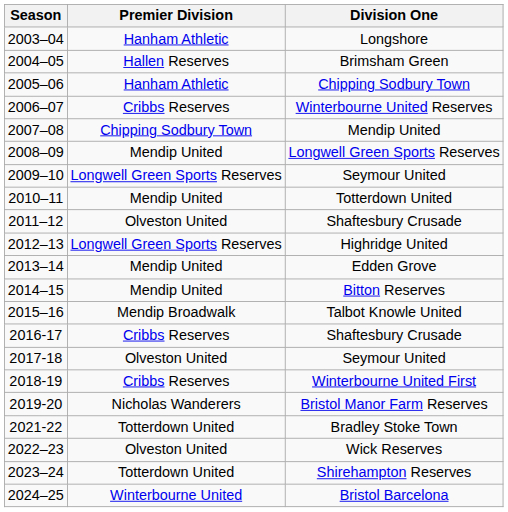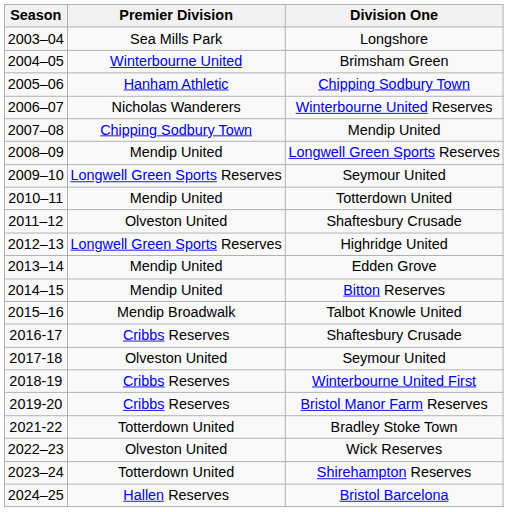Longshore | Premier Division: Hanham Athletic -> Sea Mills Park
Brimsham Green | Premier Division: Hallen Reserves -> Winterbourne United
Winterbourne United Reserves | Premier Division: Cribbs Reserves -> Nicholas Wanderers
Bristol Manor Farm Reserves | Premier Division: Nicholas Wanderers -> Cribbs Reserves
Bristol Barcelona | Premier Division: Winterbourne United -> Hallen Reserves
